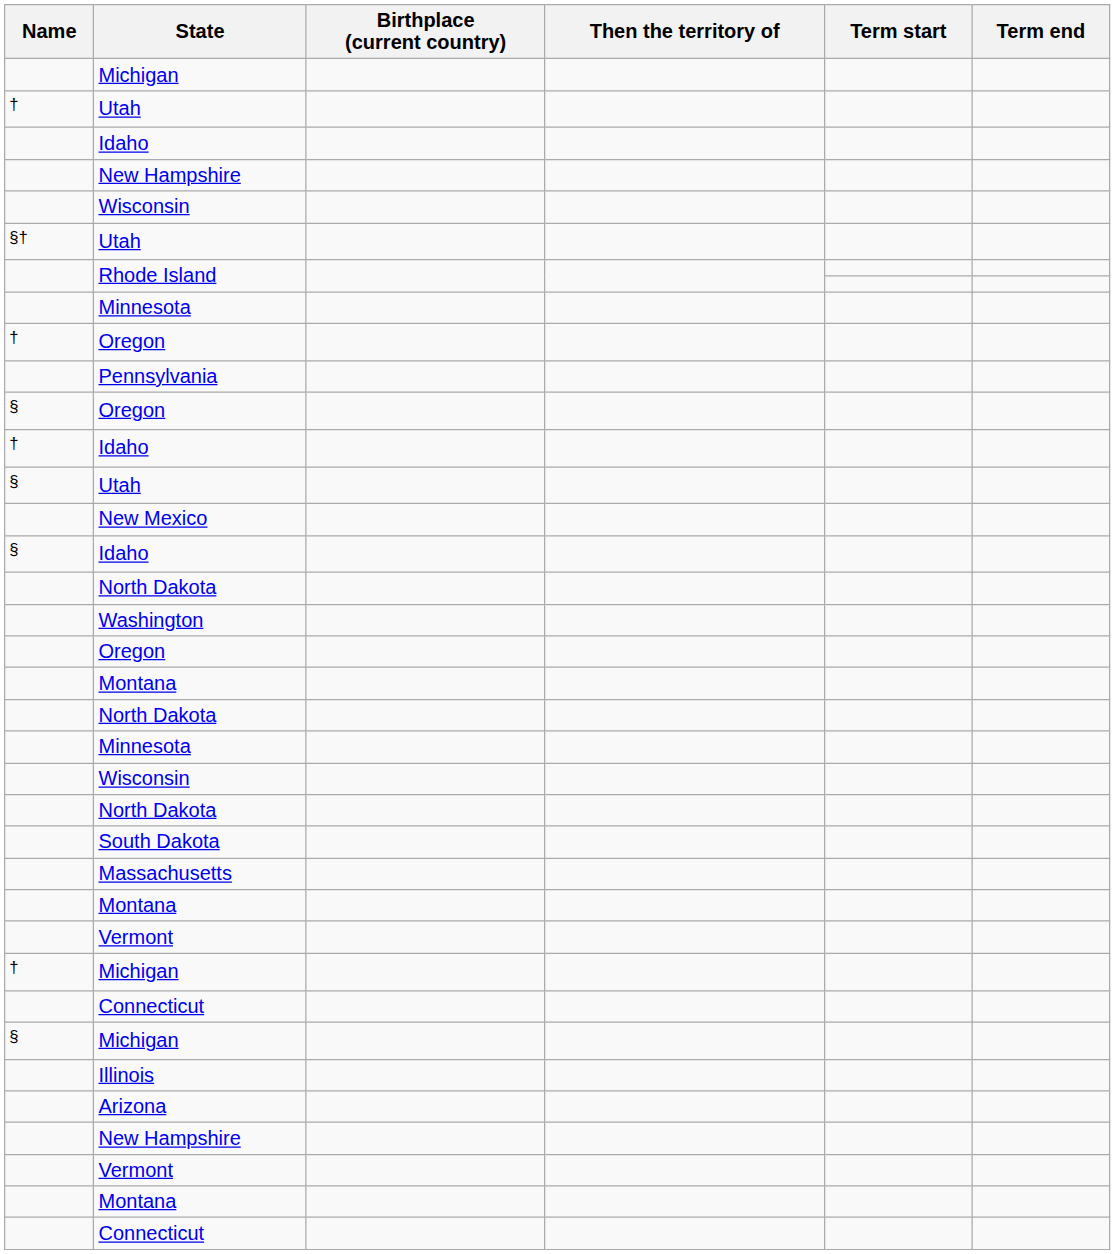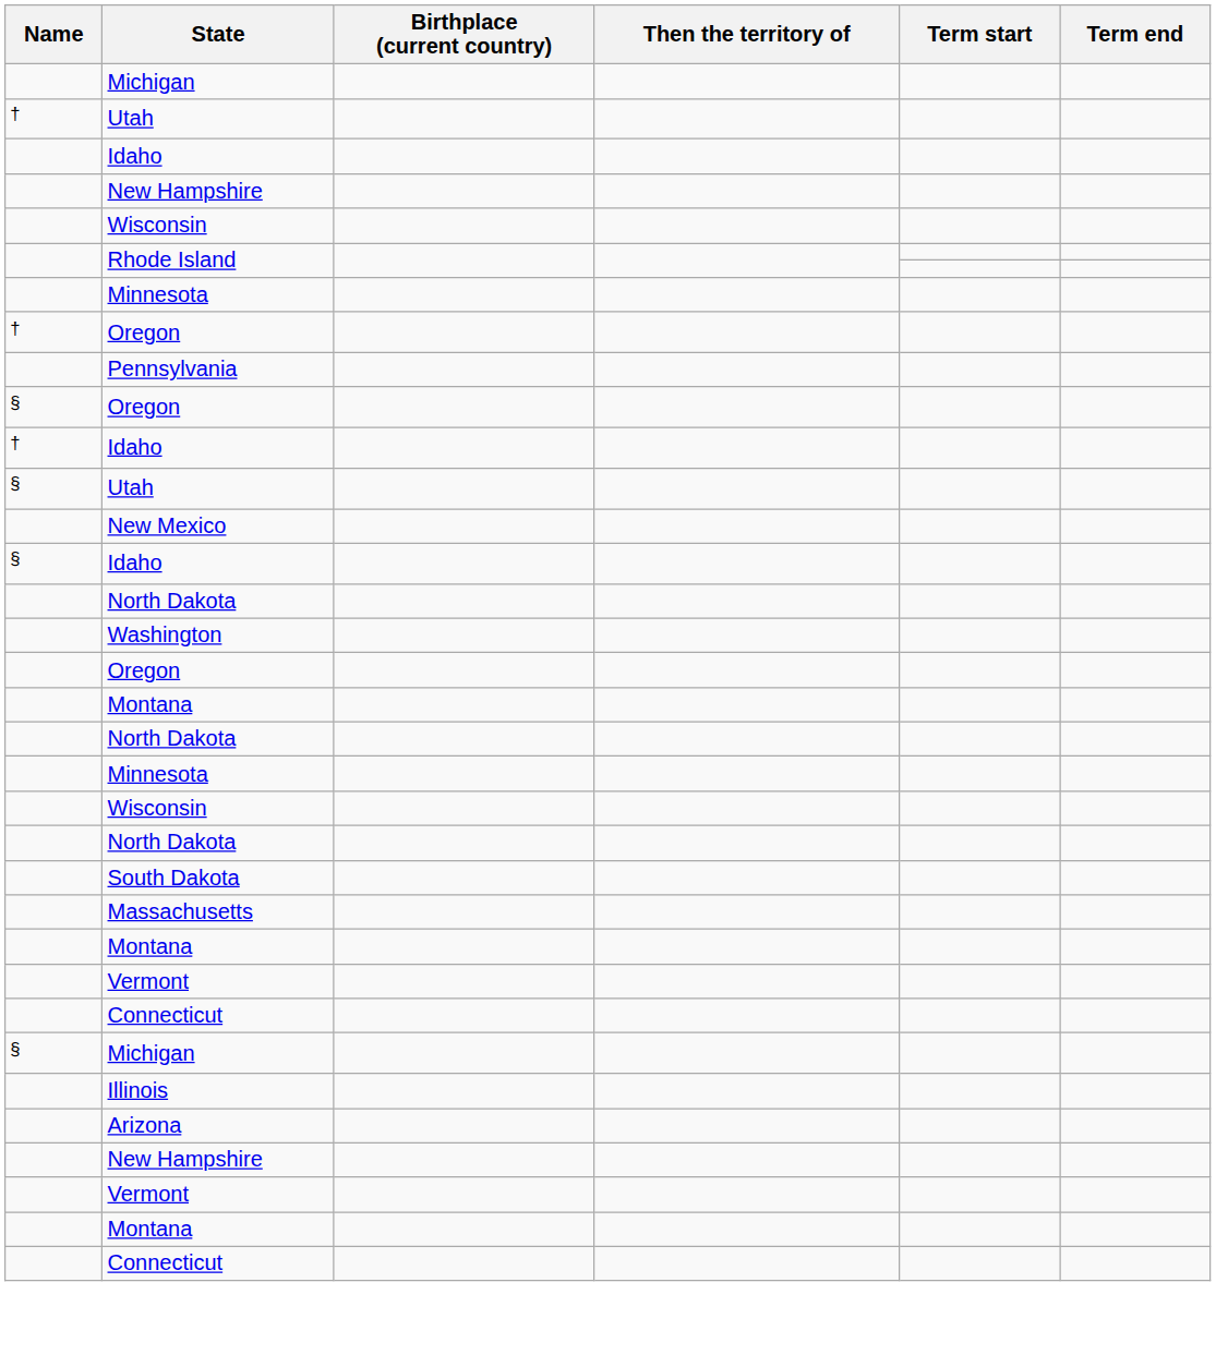- row: §† | Utah
- row: † | Michigan
